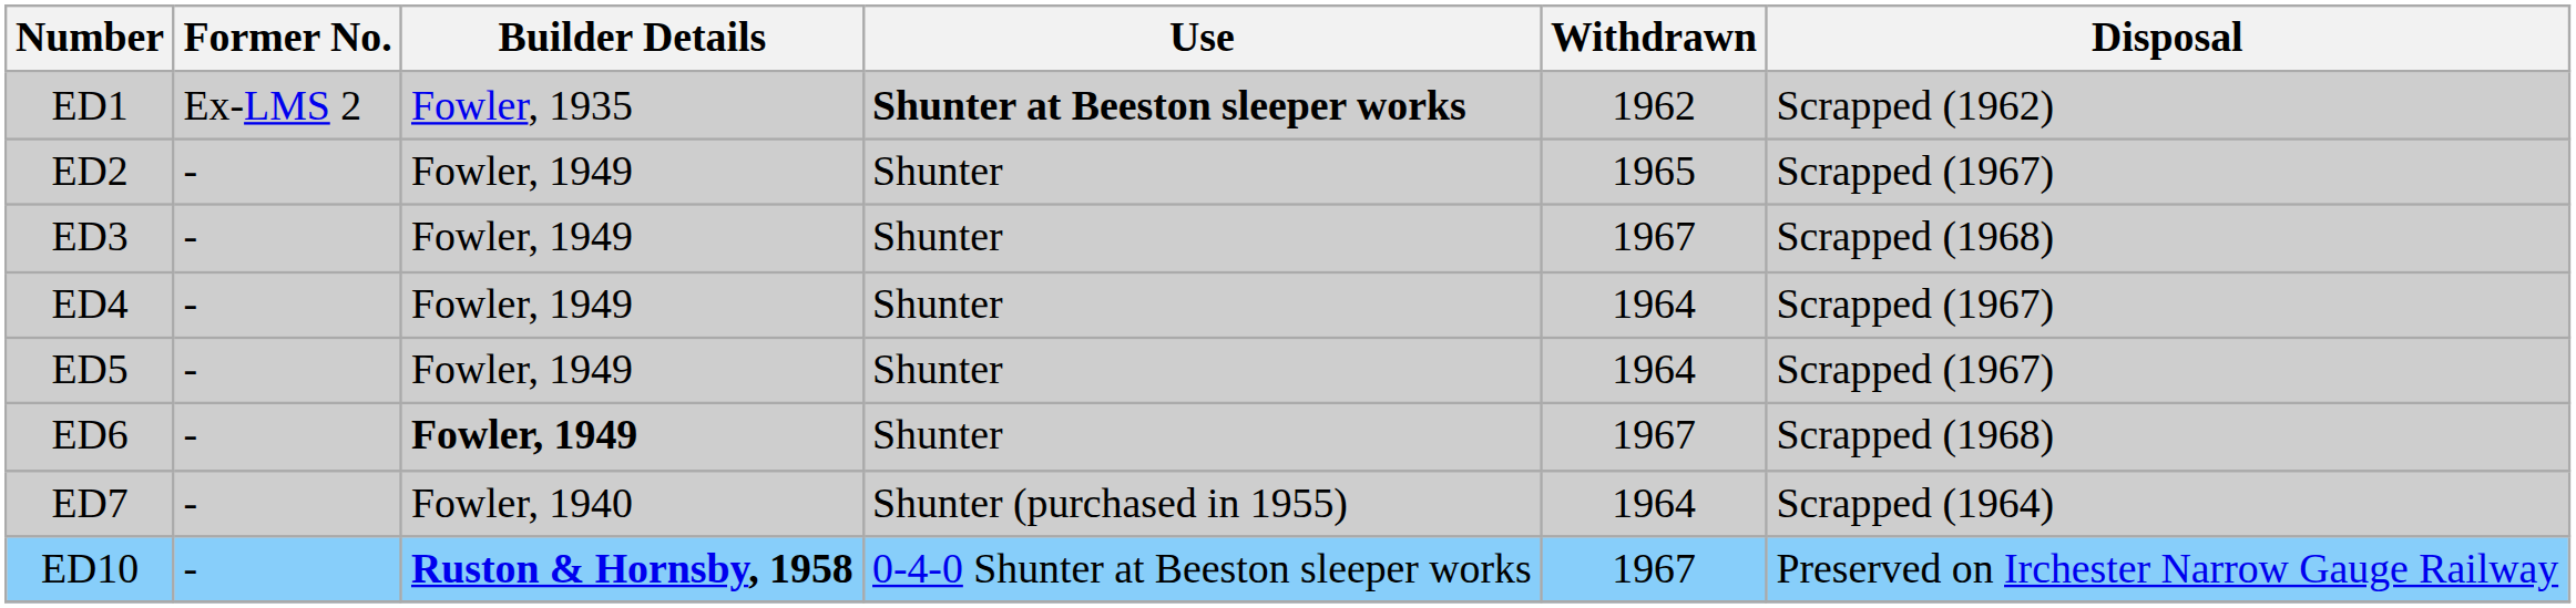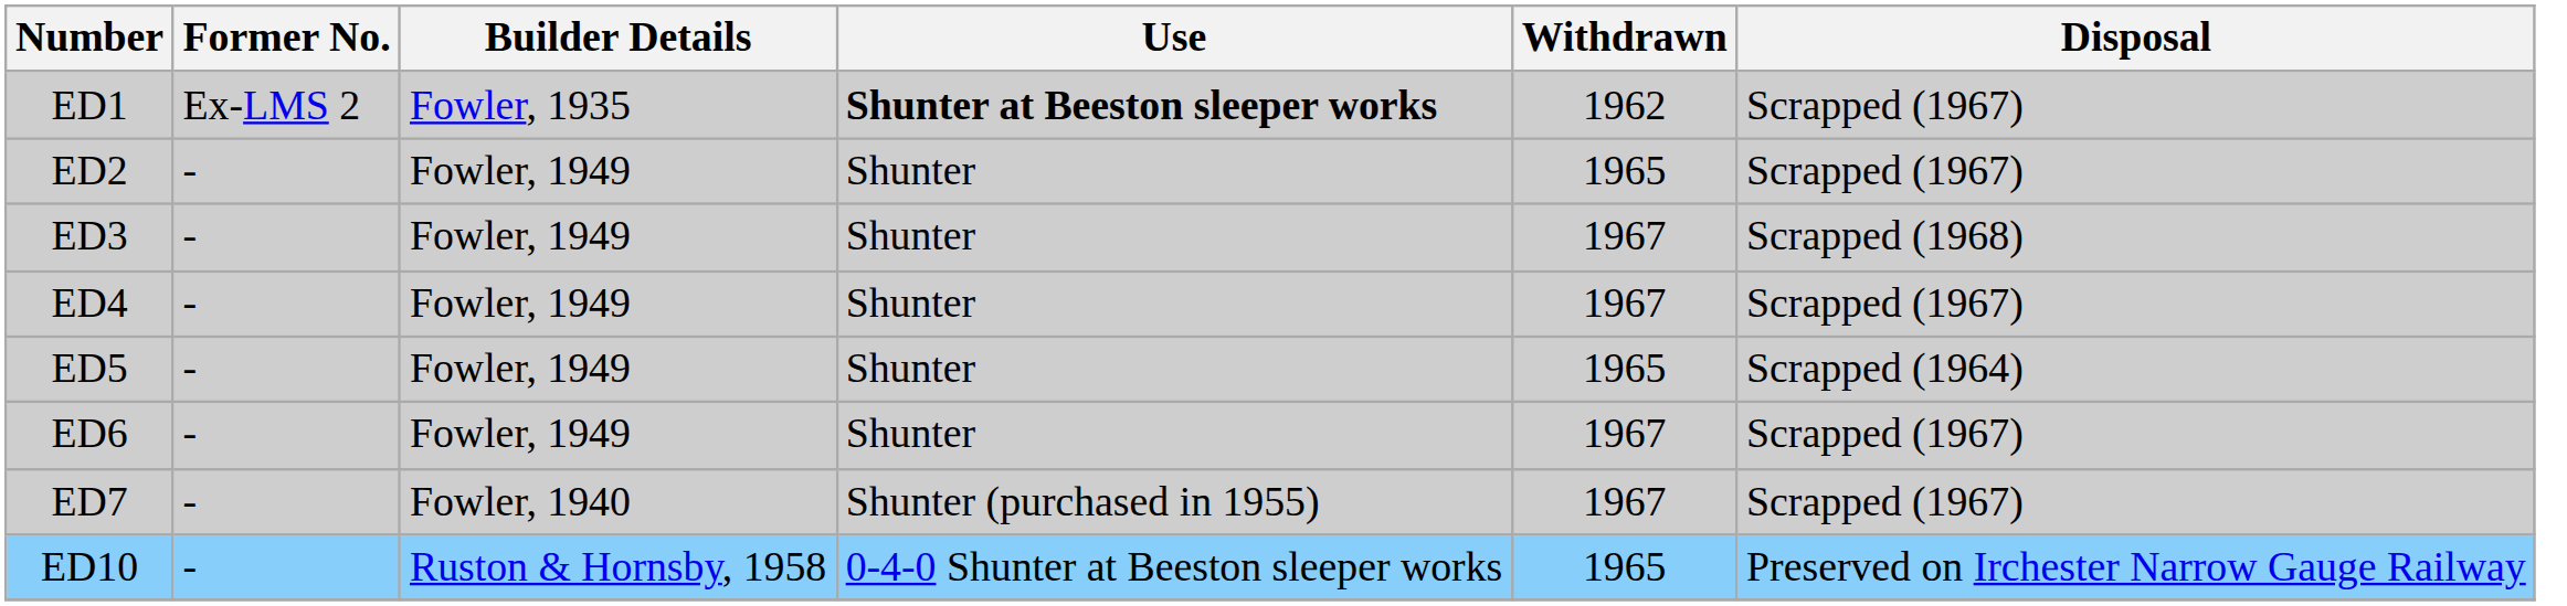ED1 | Disposal: Scrapped (1962) -> Scrapped (1967)
ED4 | Withdrawn: 1964 -> 1967
ED5 | Withdrawn: 1964 -> 1965
ED5 | Disposal: Scrapped (1967) -> Scrapped (1964)
ED6 | Builder Details: bold -> normal
ED6 | Disposal: Scrapped (1968) -> Scrapped (1967)
ED7 | Withdrawn: 1964 -> 1967
ED7 | Disposal: Scrapped (1964) -> Scrapped (1967)
ED10 | Builder Details: bold -> normal
ED10 | Withdrawn: 1967 -> 1965
